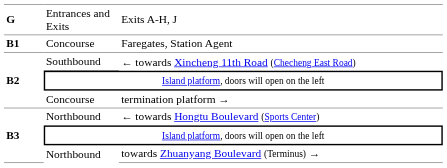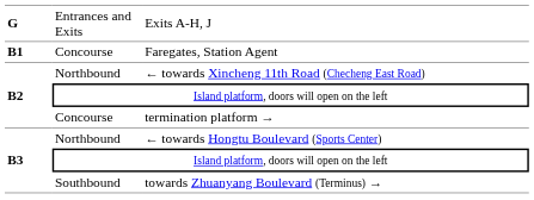← towards Xincheng 11th Road (Checheng East Road) | column 2: Southbound -> Northbound
towards Zhuanyang Boulevard (Terminus) → | column 2: Northbound -> Southbound
